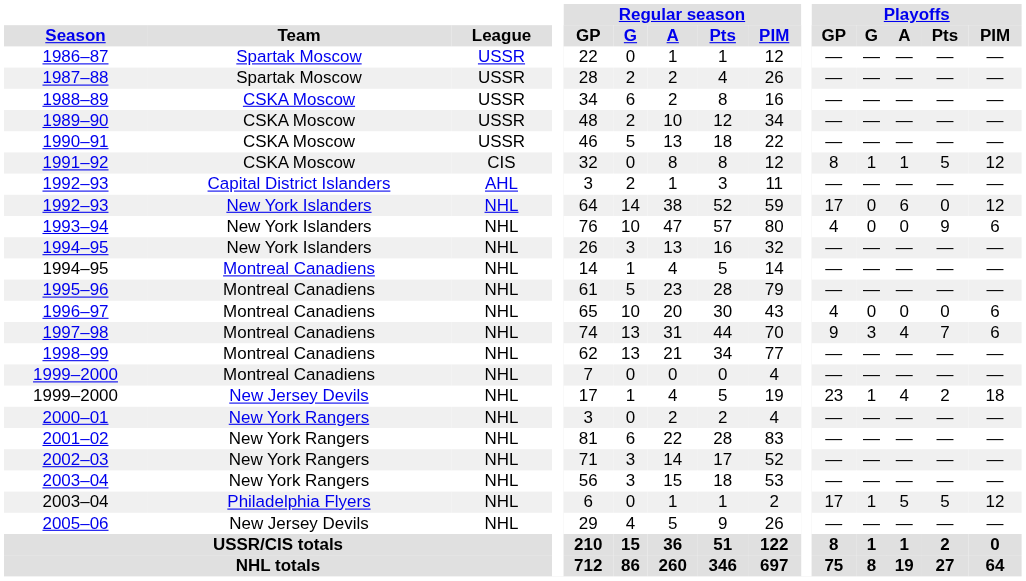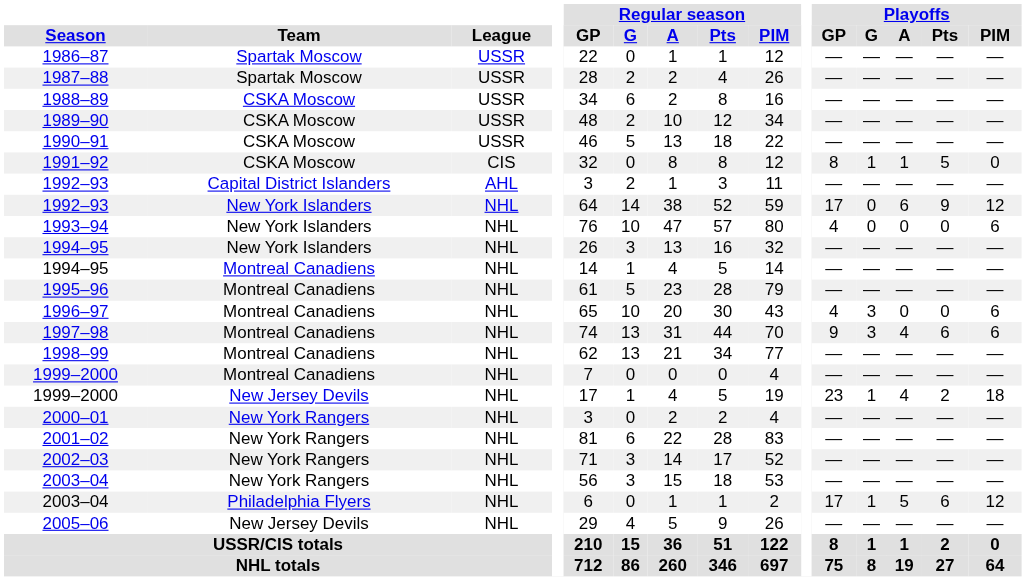1991–92 | Playoffs / PIM: 12 -> 0
1992–93 / New York Islanders | Playoffs / Pts: 0 -> 9
1993–94 | Playoffs / Pts: 9 -> 0
1996–97 | Playoffs / G: 0 -> 3
1997–98 | Playoffs / Pts: 7 -> 6
2003–04 / Philadelphia Flyers | Playoffs / Pts: 5 -> 6
